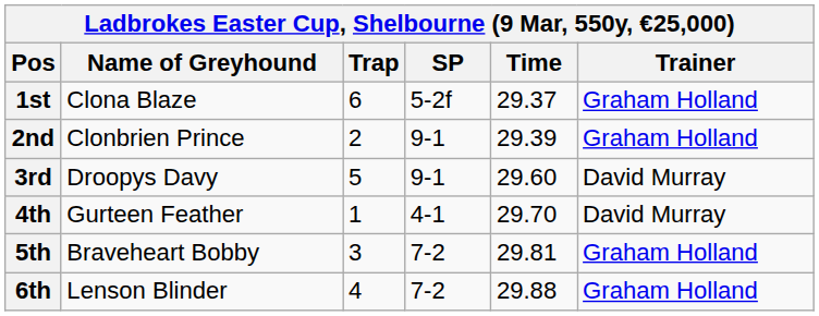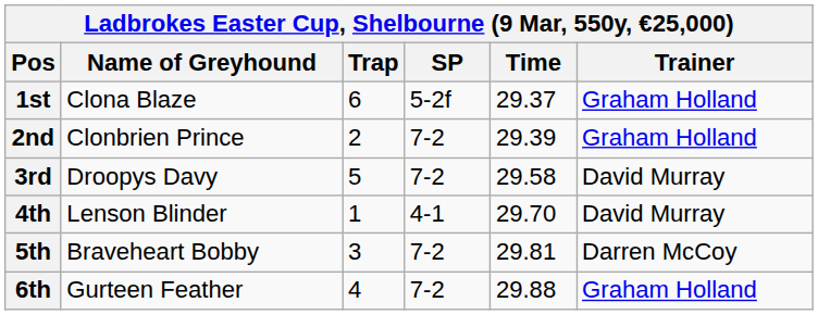2nd | SP: 9-1 -> 7-2
3rd | SP: 9-1 -> 7-2
3rd | Time: 29.60 -> 29.58
4th | Name of Greyhound: Gurteen Feather -> Lenson Blinder
5th | Trainer: Graham Holland -> Darren McCoy
6th | Name of Greyhound: Lenson Blinder -> Gurteen Feather
